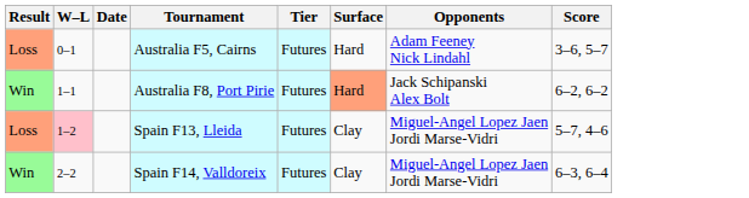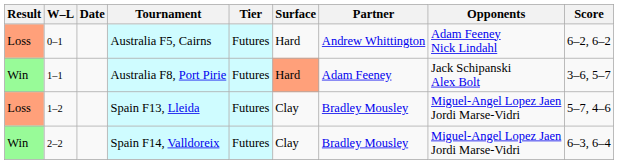+ column: Partner | Andrew Whittington | Adam Feeney | Bradley Mousley | Bradley Mousley
Australia F5, Cairns | Score: 3–6, 5–7 -> 6–2, 6–2
Australia F8, Port Pirie | Score: 6–2, 6–2 -> 3–6, 5–7
Spain F13, Lleida | W–L: pink background -> no background
